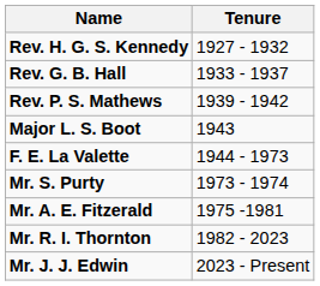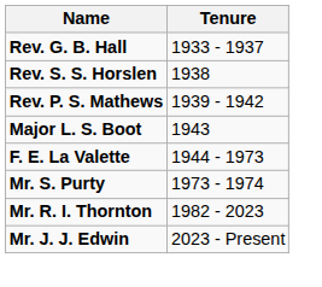- row: Rev. H. G. S. Kennedy | 1927 - 1932
+ row: Rev. S. S. Horslen | 1938
- row: Mr. A. E. Fitzerald | 1975 -1981
